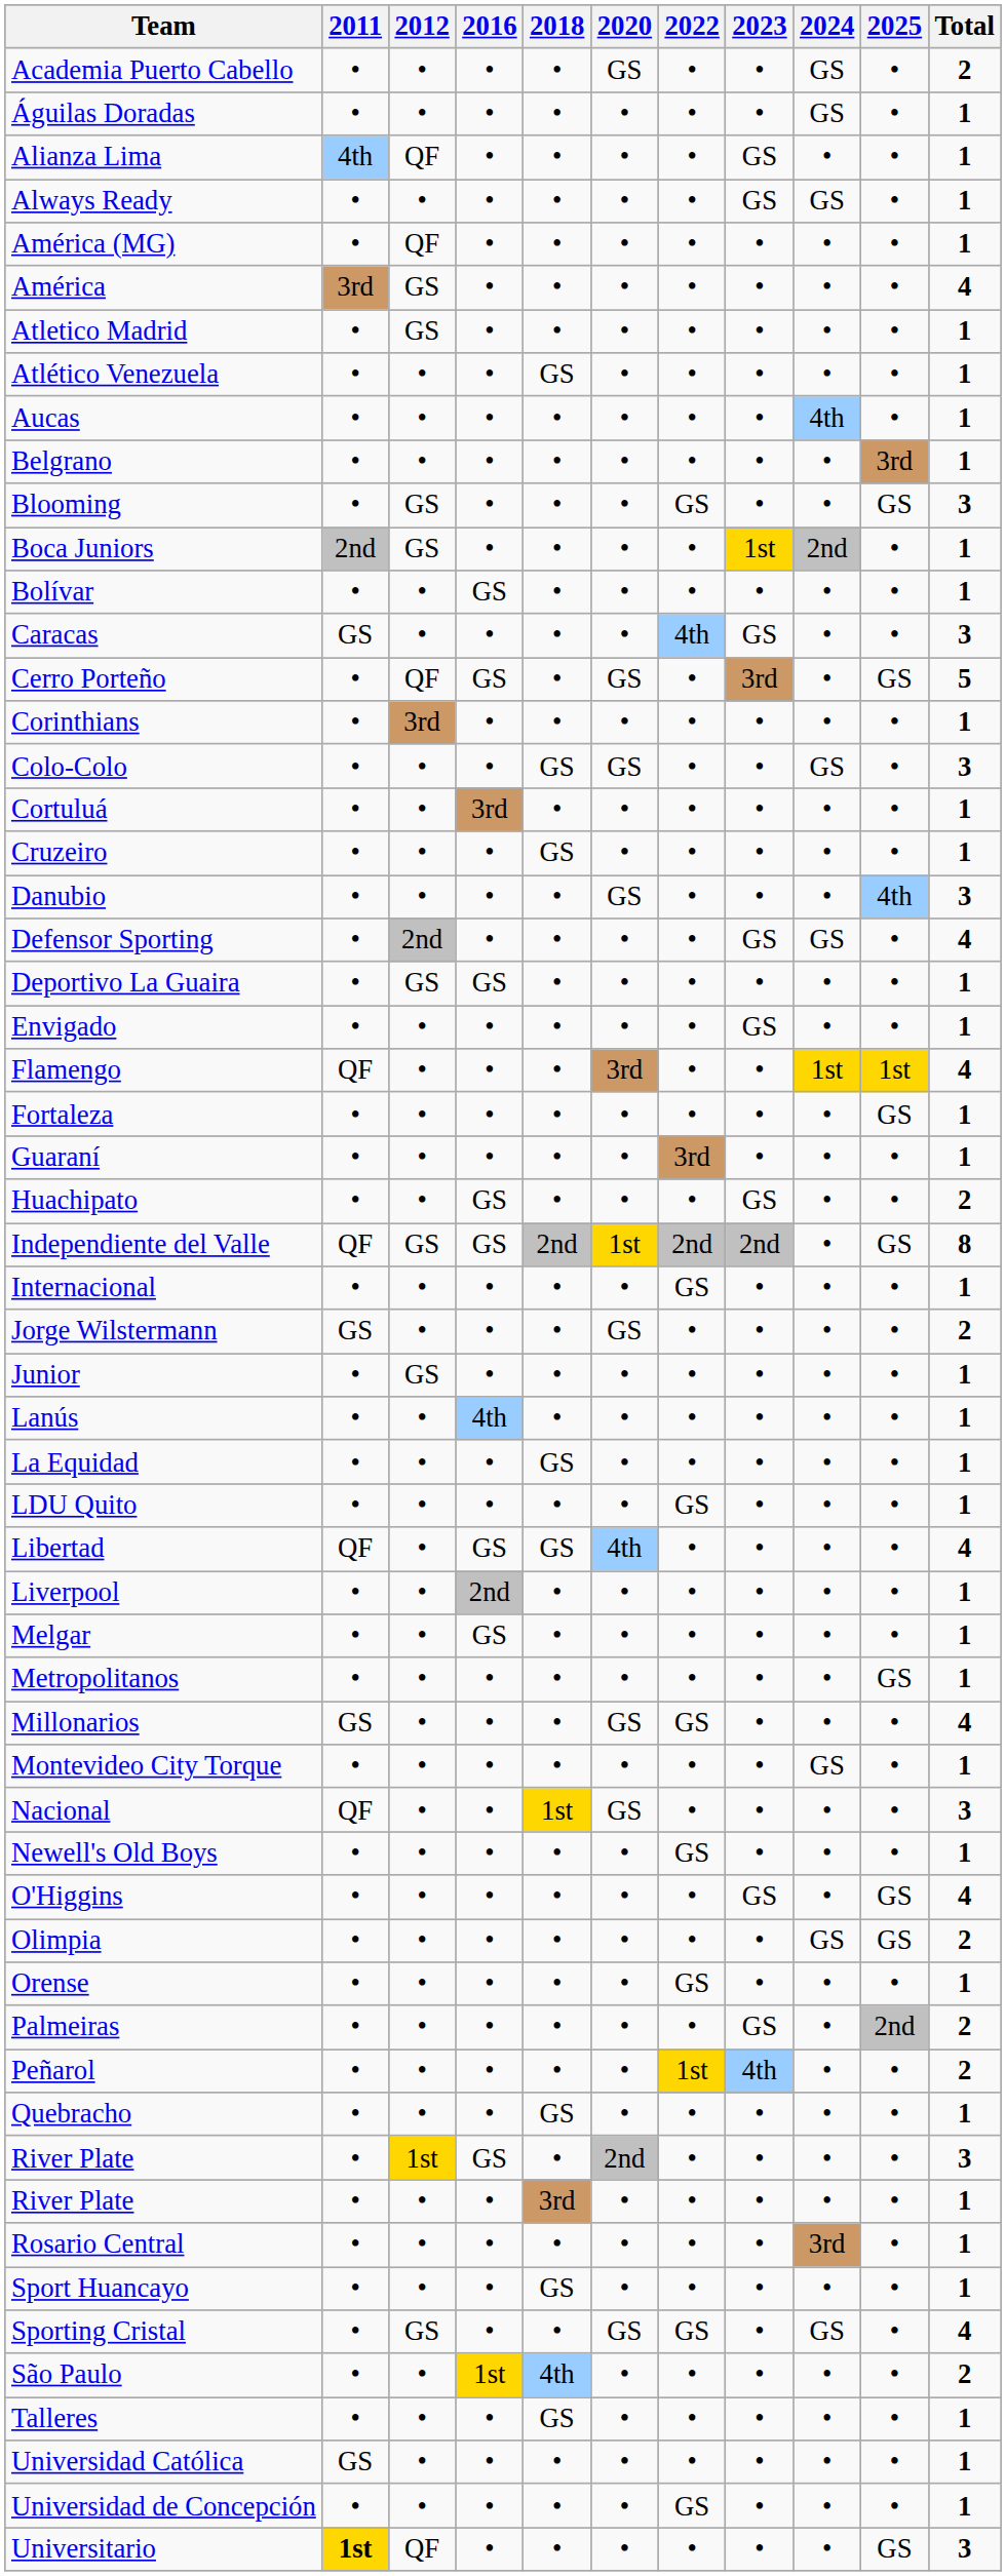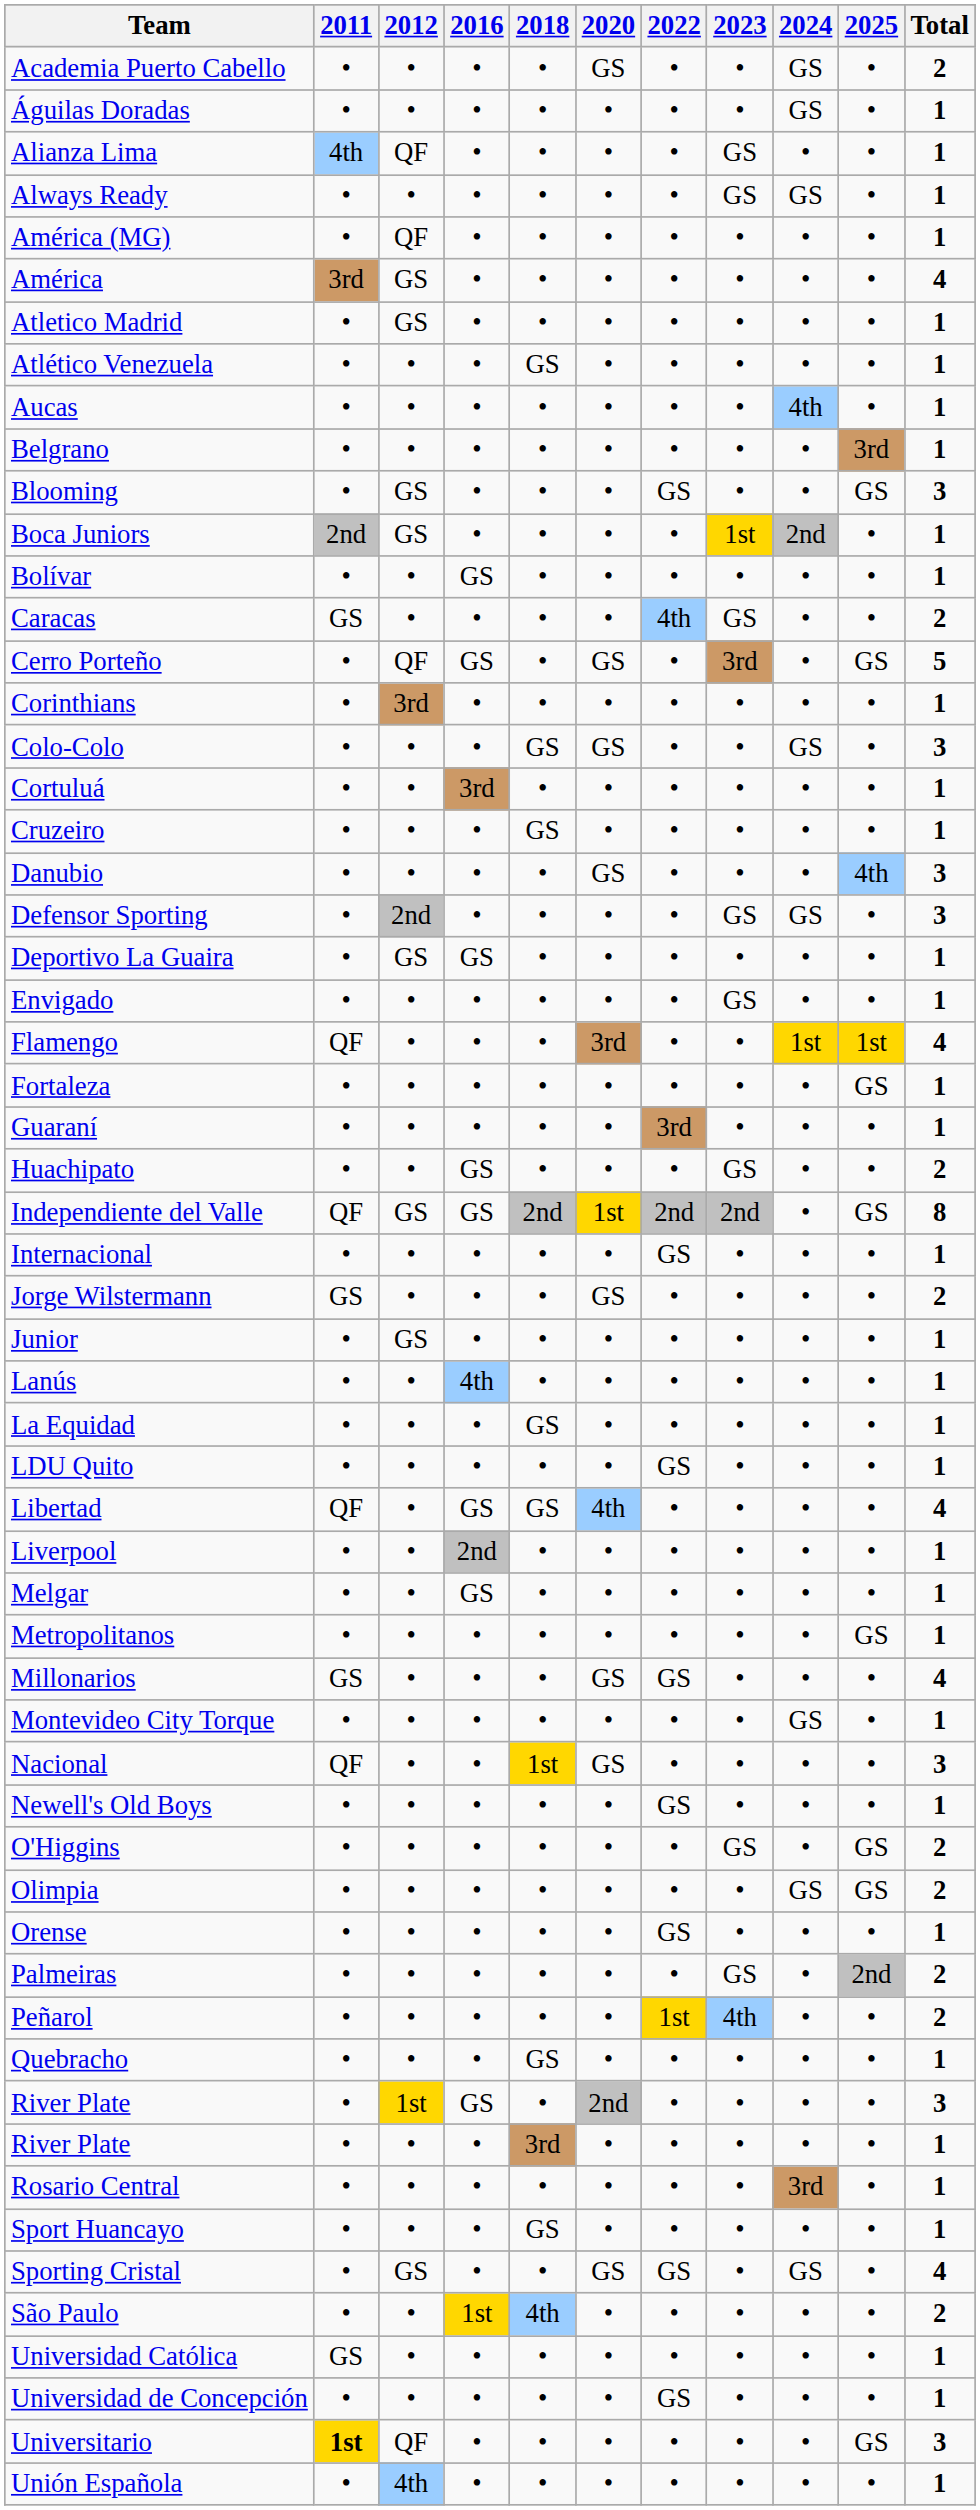Caracas | Total: 3 -> 2
Defensor Sporting | Total: 4 -> 3
O'Higgins | Total: 4 -> 2
- row: Talleres | • | • | • | GS | • | • | • | • | • | 1
+ row: Unión Española | • | 4th | • | • | • | • | • | • | • | 1
